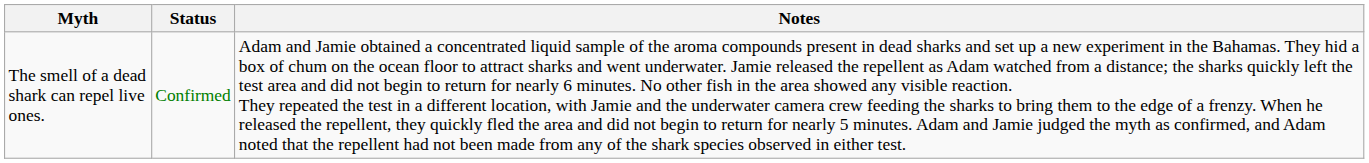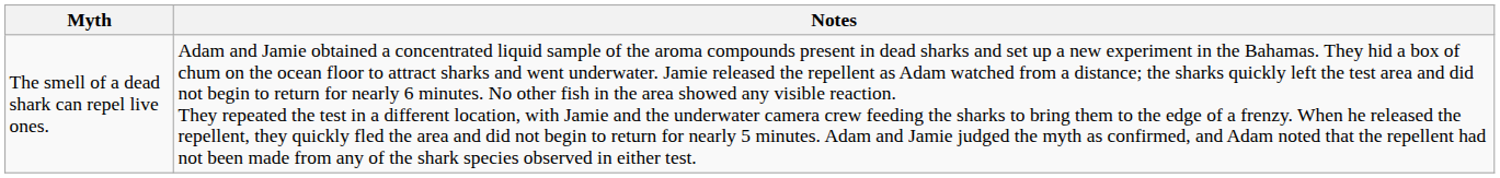- column: Status | Confirmed
